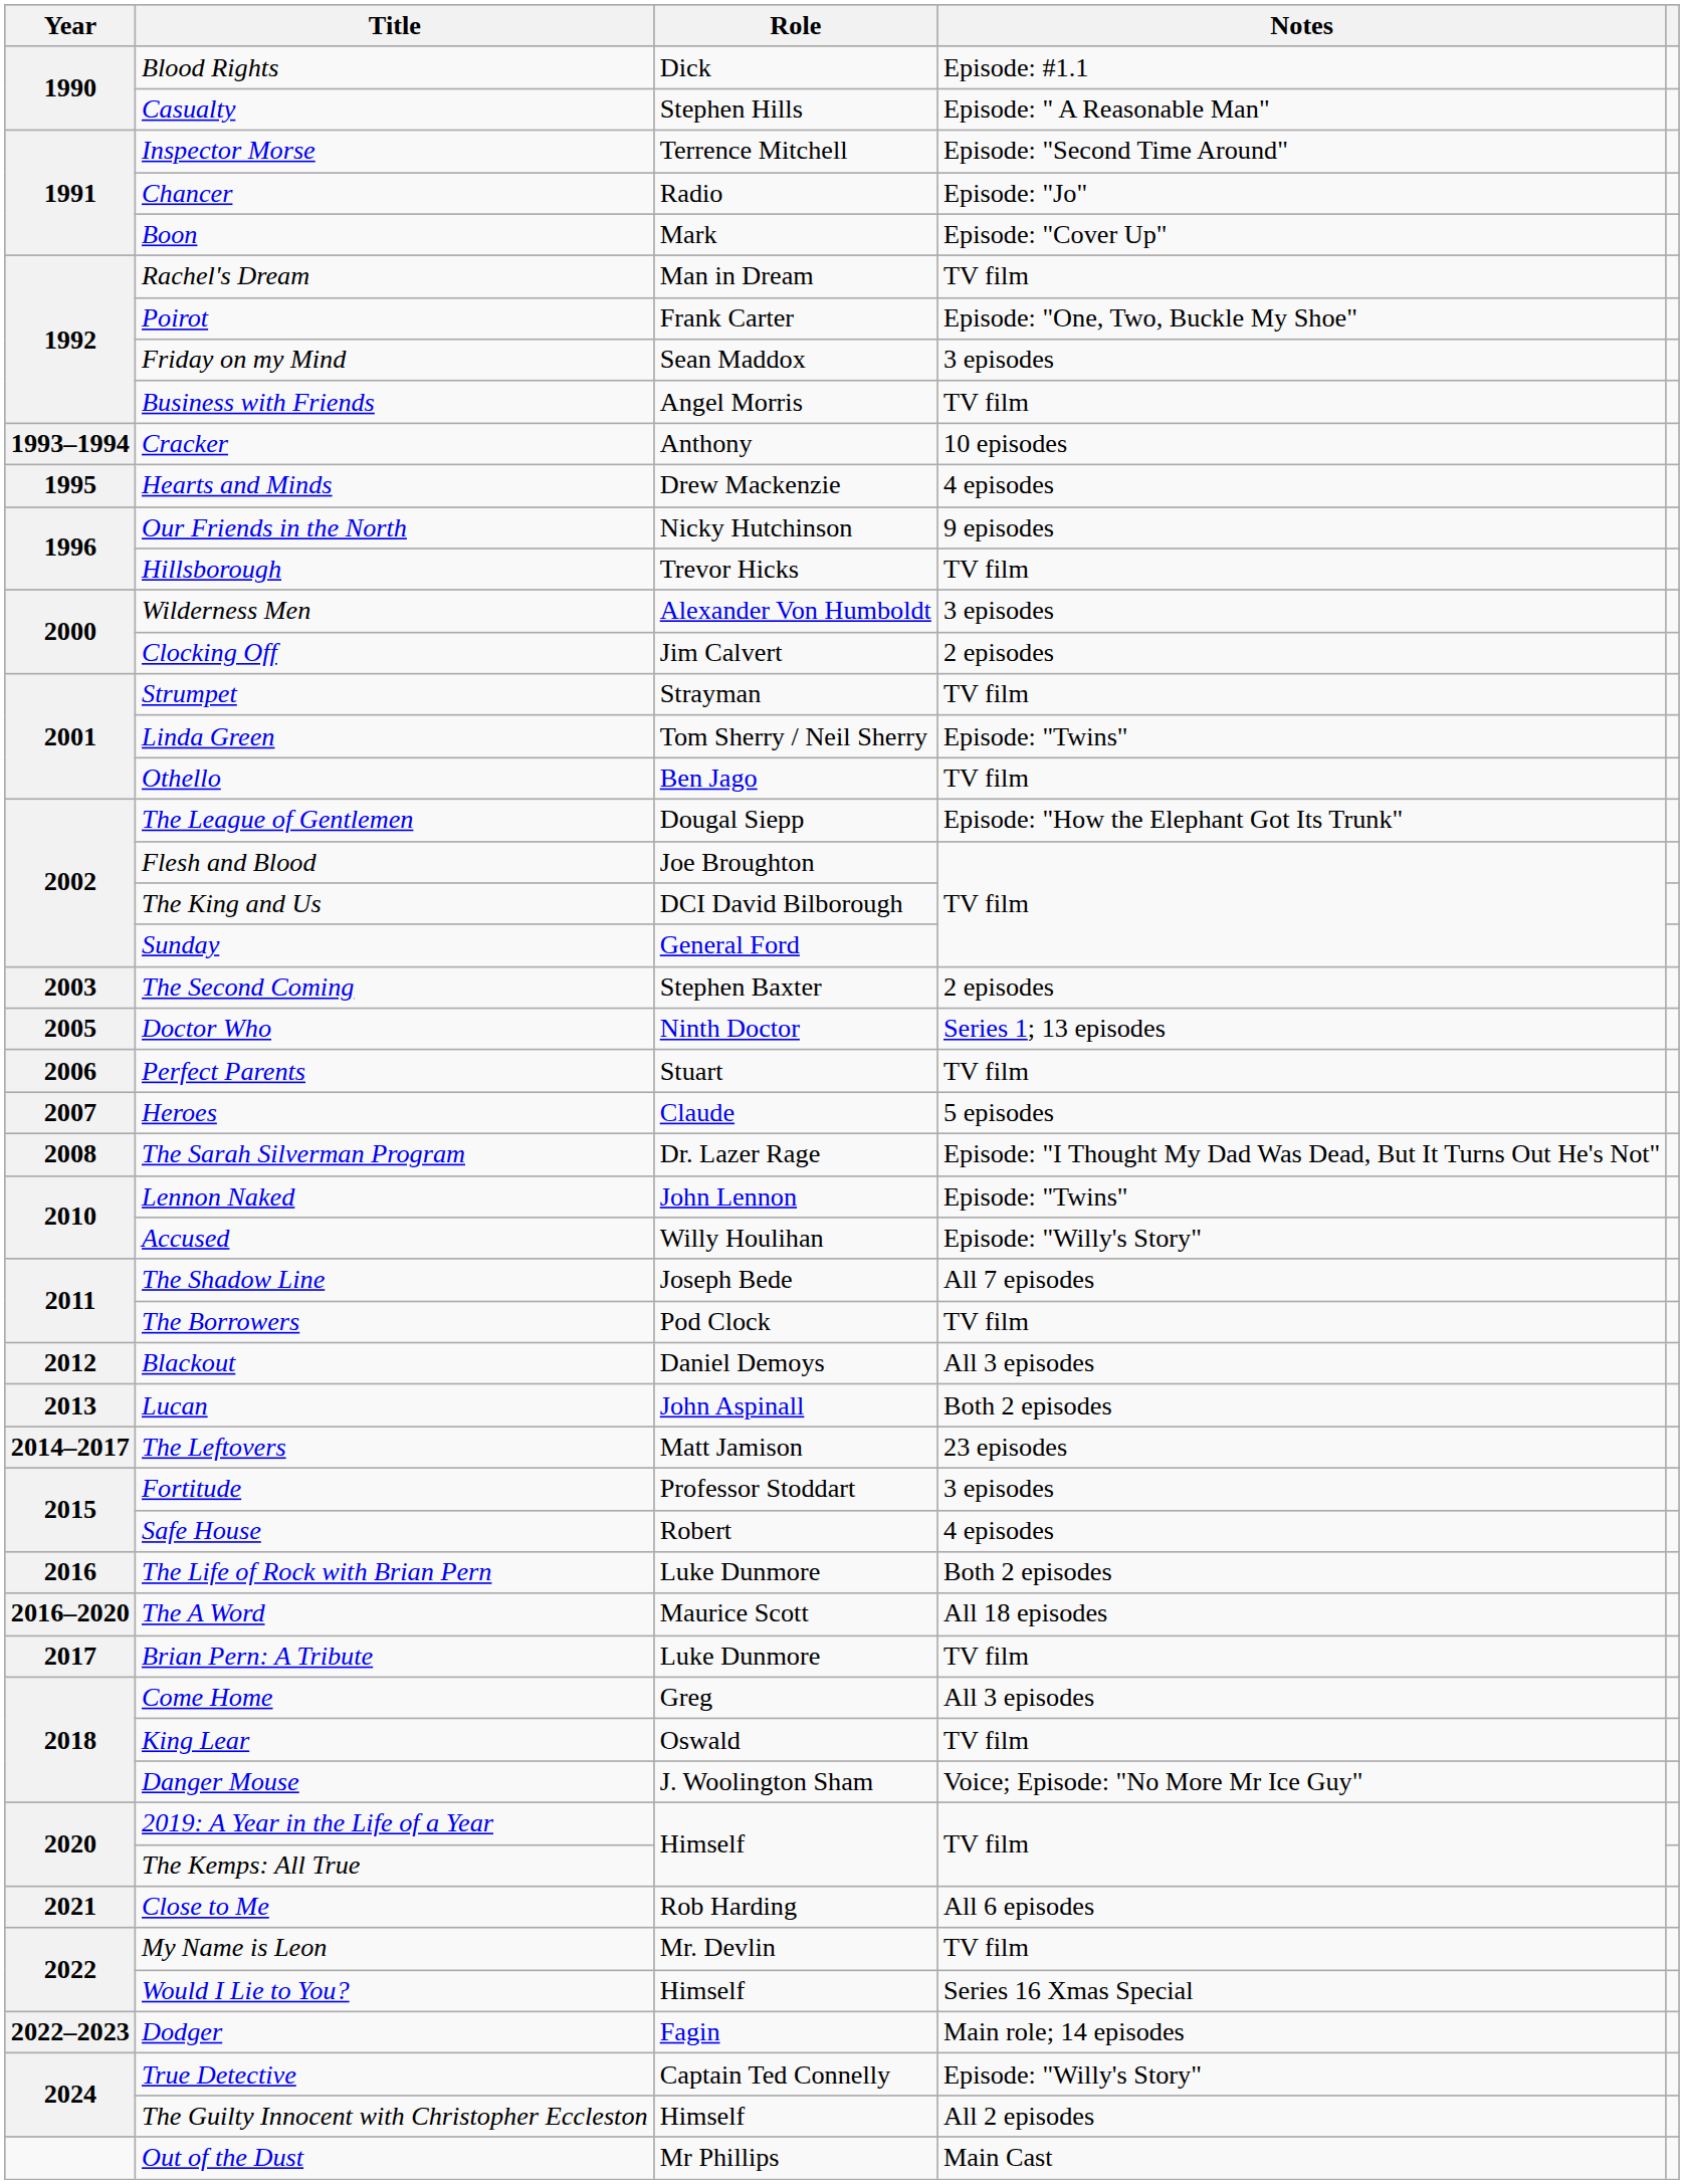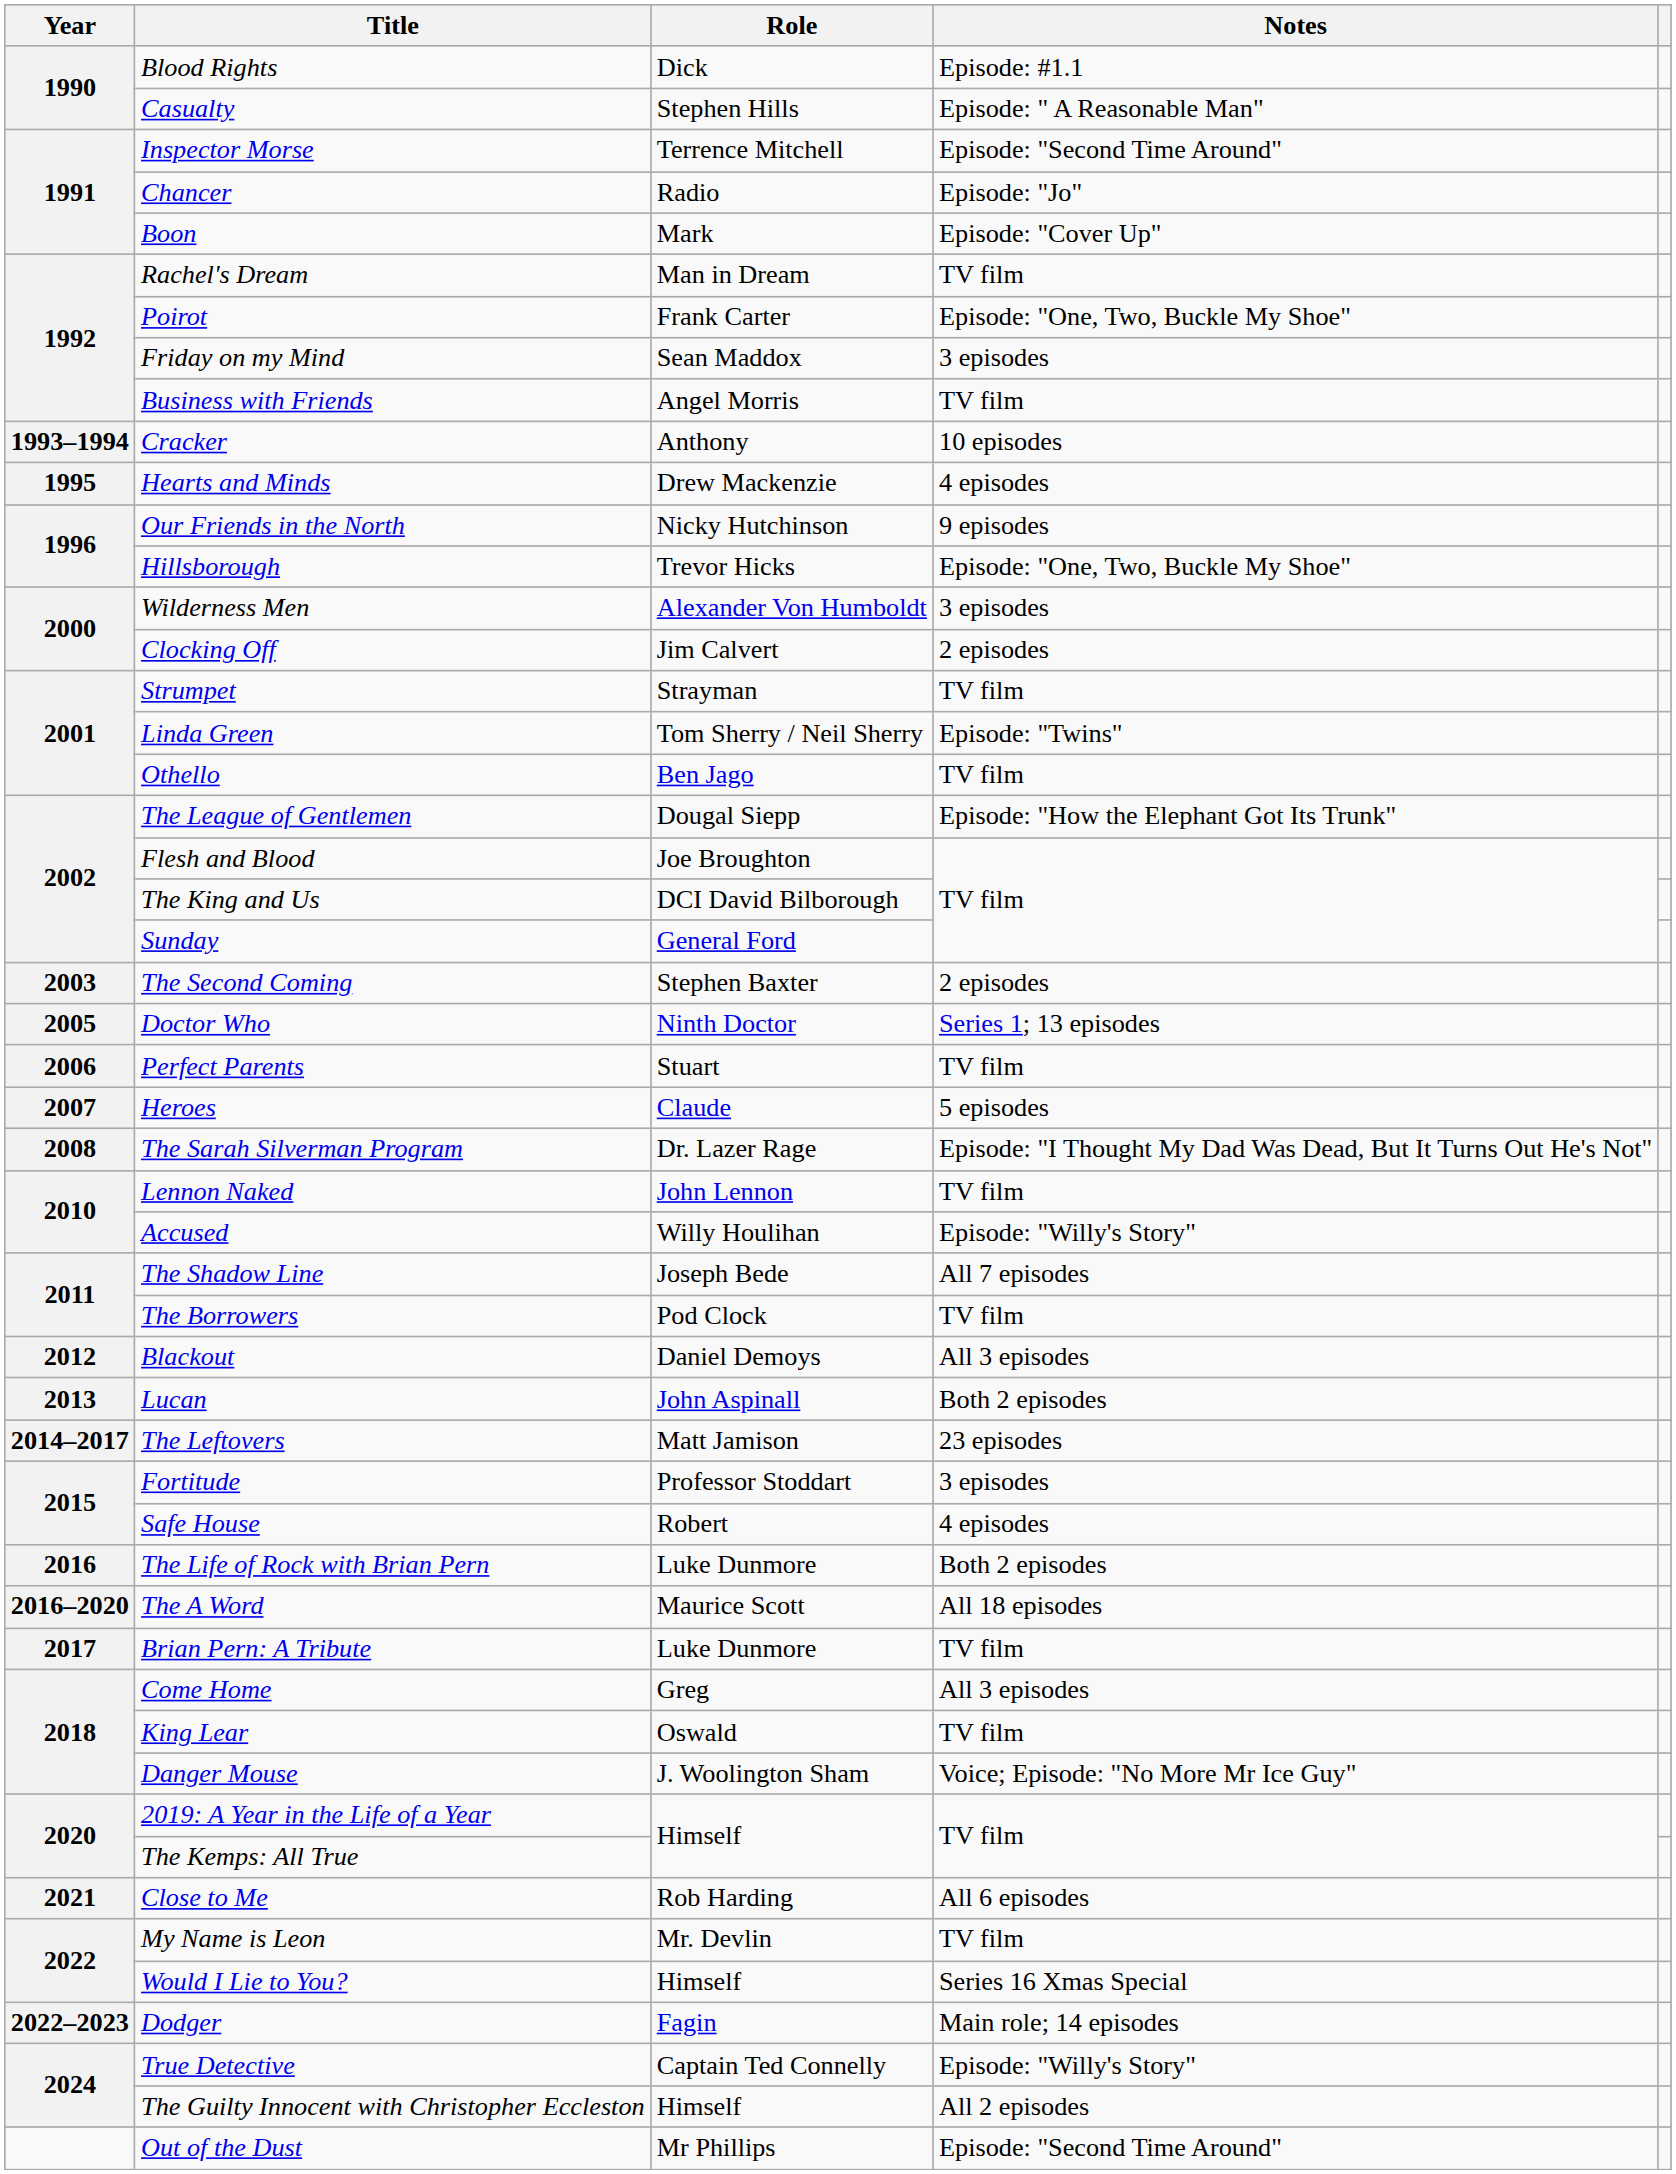Hillsborough | Notes: TV film -> Episode: "One, Two, Buckle My Shoe"
Lennon Naked | Notes: Episode: "Twins" -> TV film
Out of the Dust | Notes: Main Cast -> Episode: "Second Time Around"
